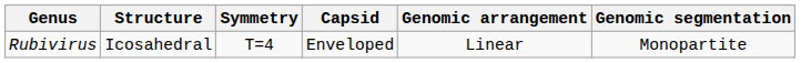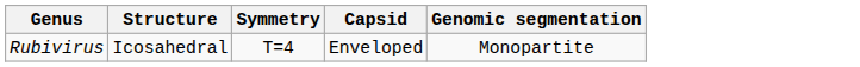- column: Genomic arrangement | Linear
